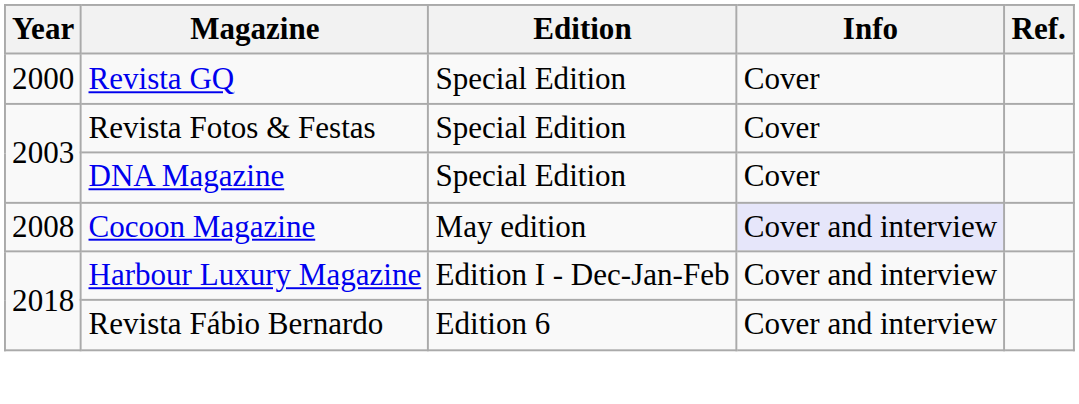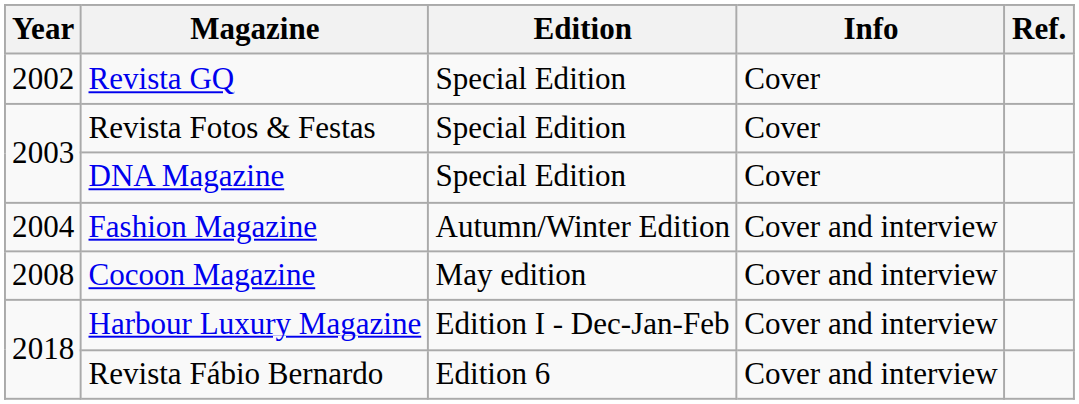Revista GQ | Year: 2000 -> 2002
+ row: 2004 | Fashion Magazine | Autumn/Winter Edition | Cover and interview
Cocoon Magazine | Info: lavender background -> no background
